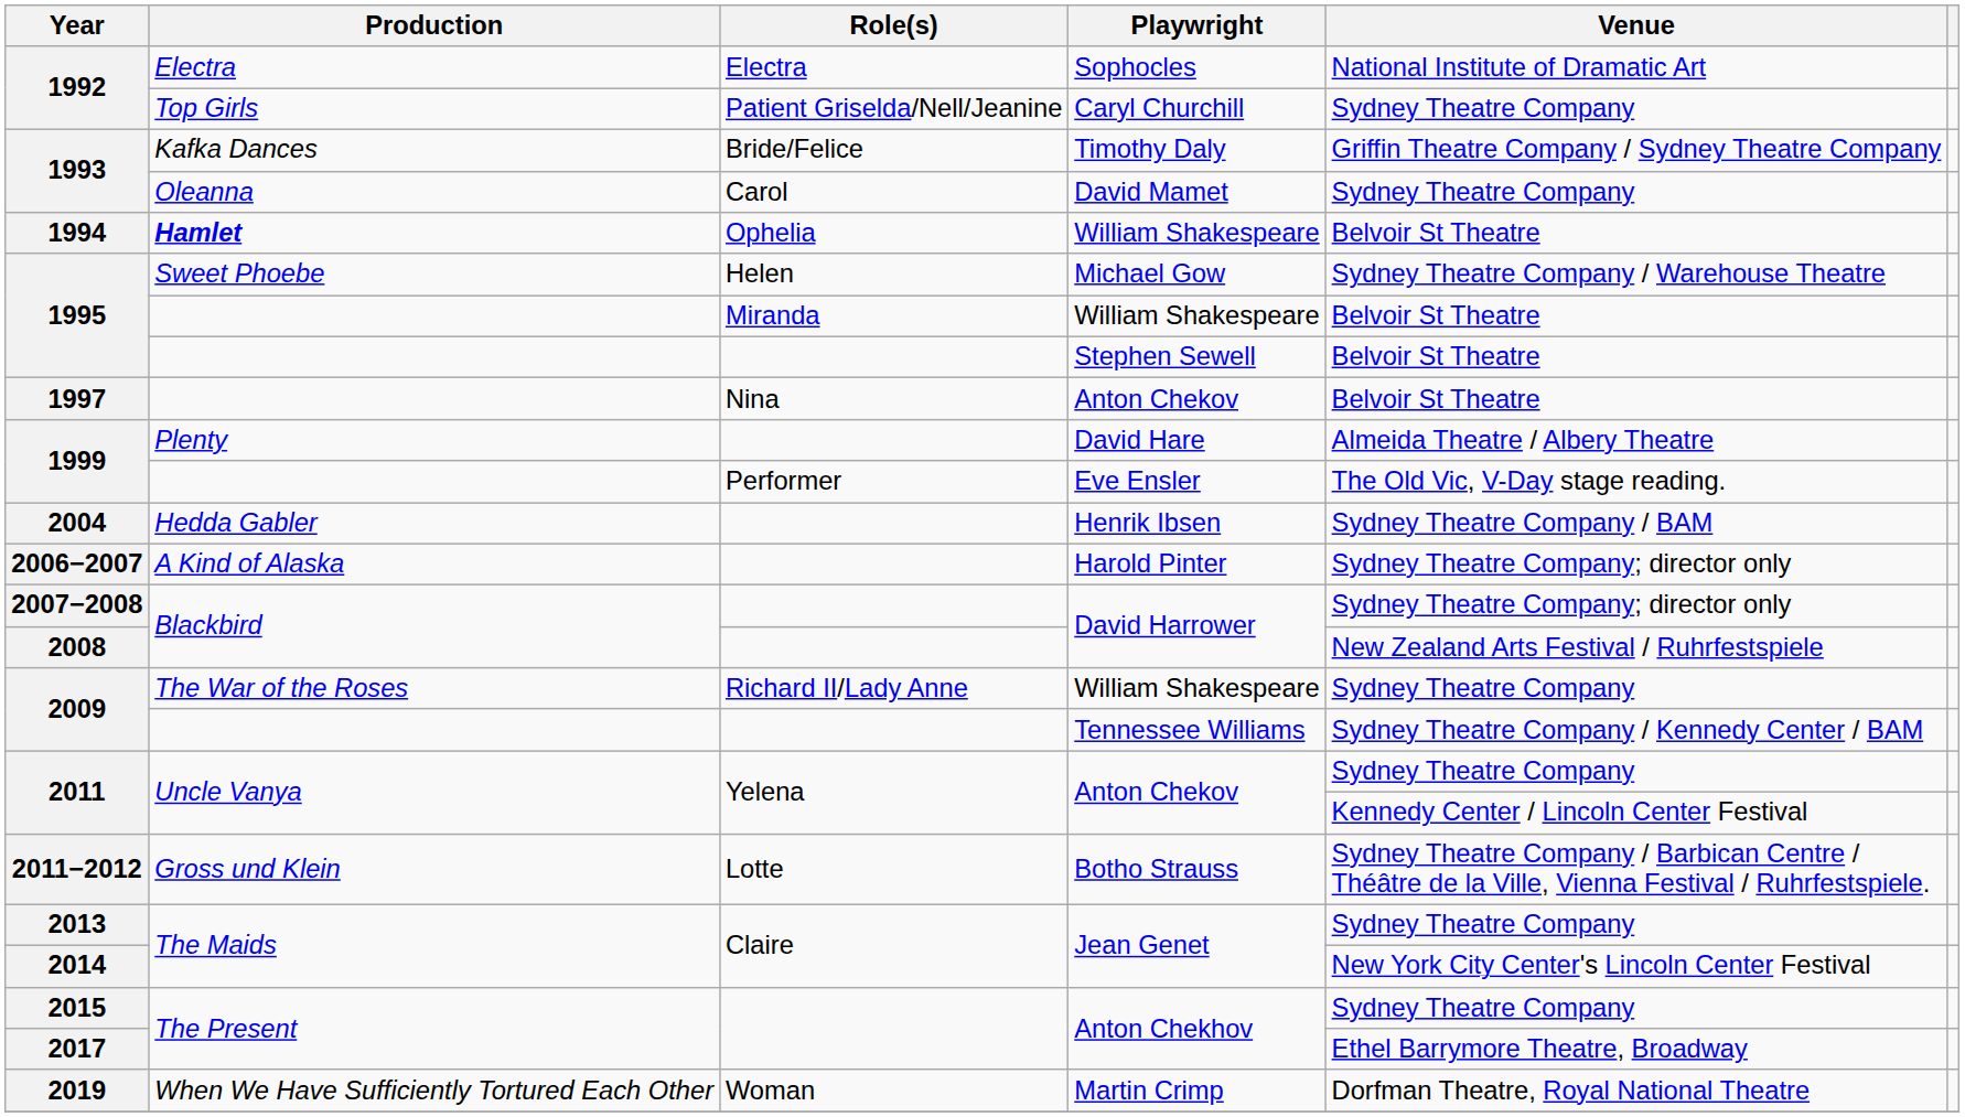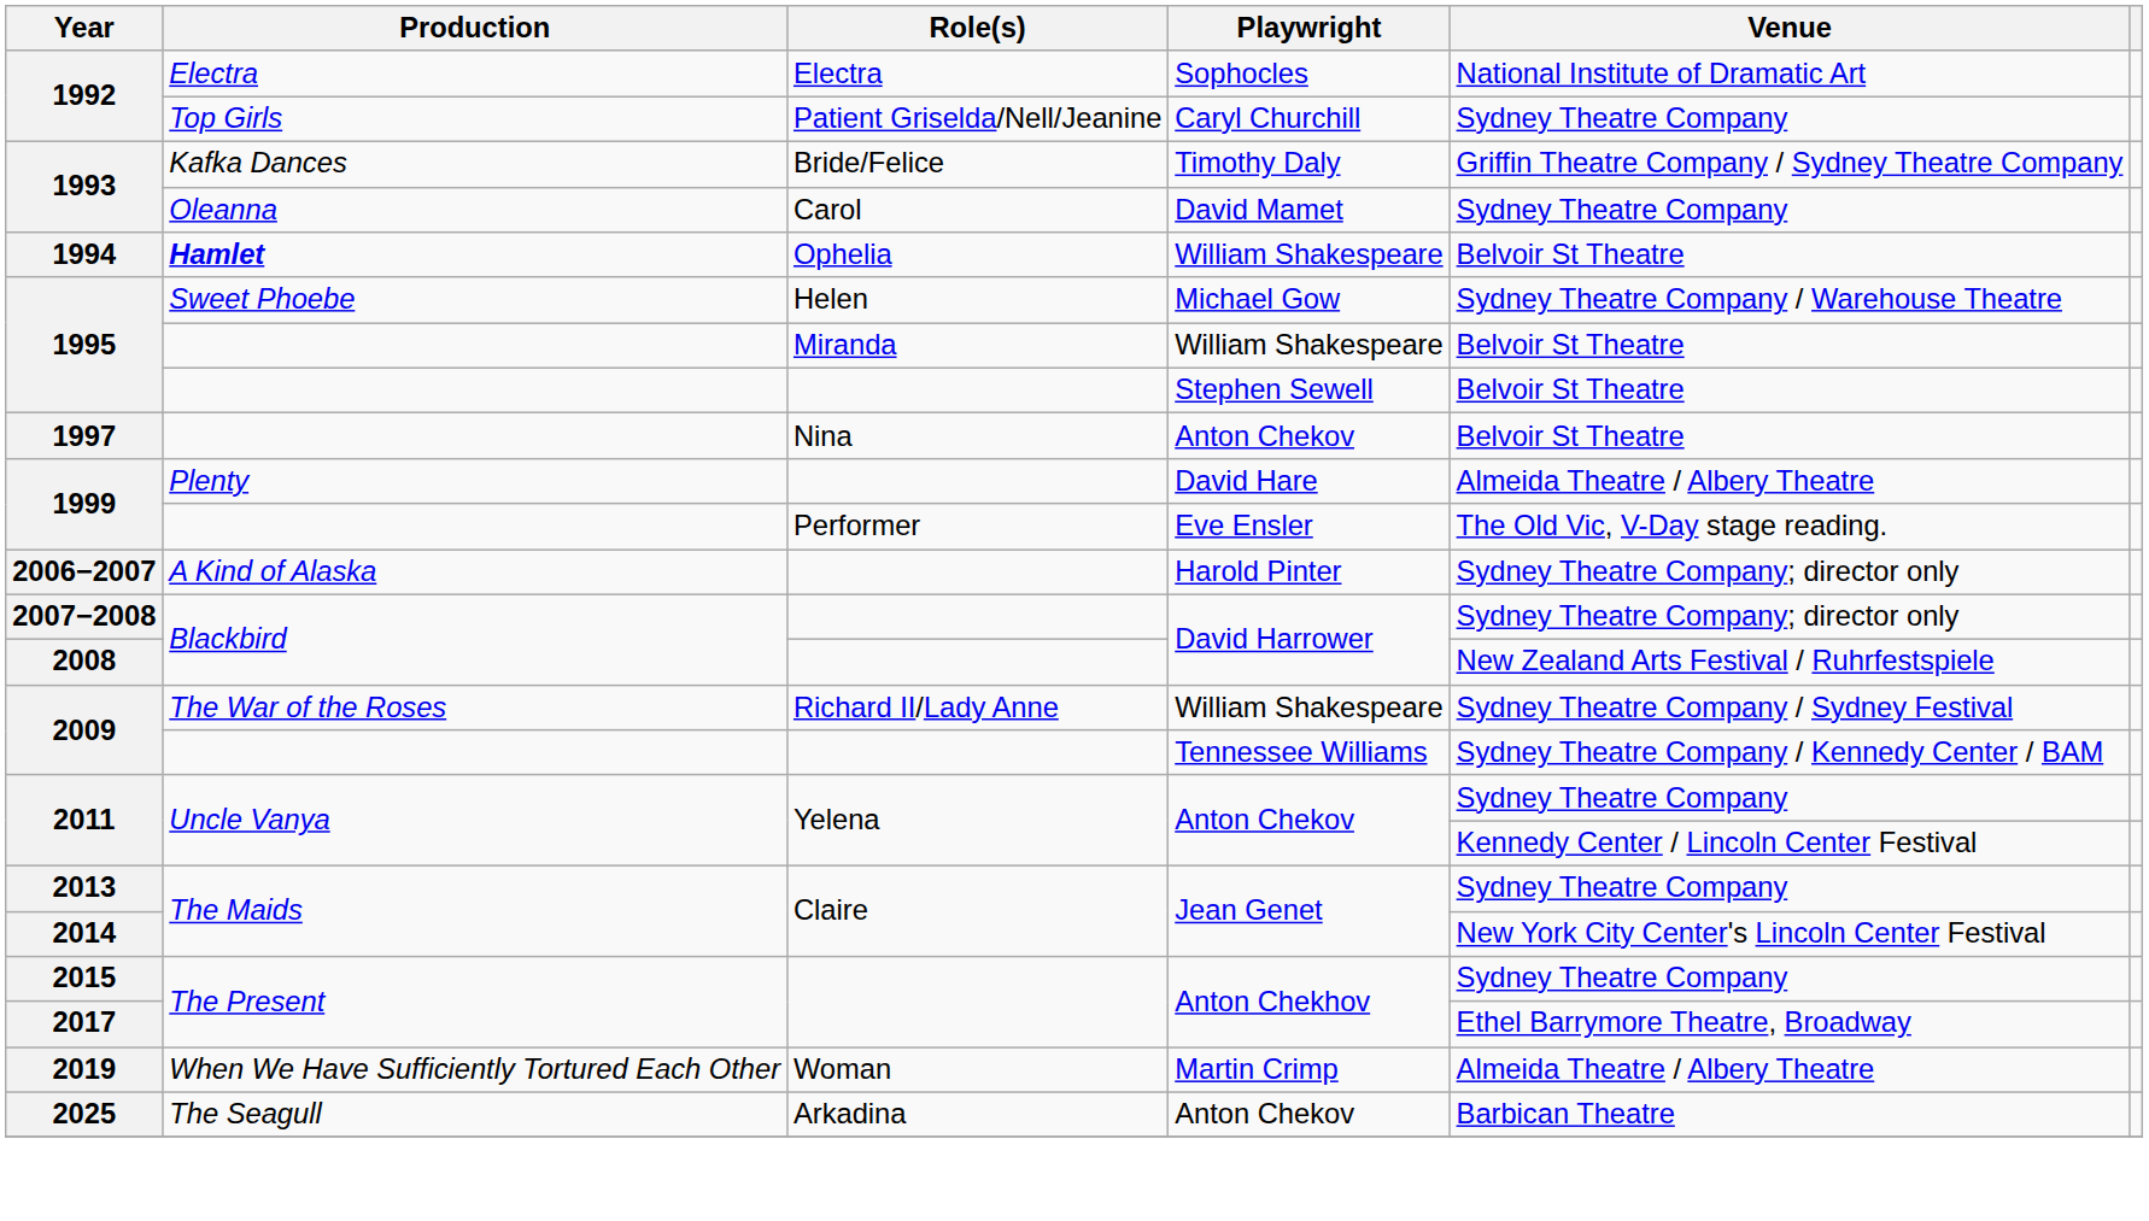- row: 2004 | Hedda Gabler | Henrik Ibsen | Sydney Theatre Company / BAM
2009 / William Shakespeare | Venue: Sydney Theatre Company -> Sydney Theatre Company / Sydney Festival
- row: 2011−2012 | Gross und Klein | Lotte | Botho Strauss | Sydney Theatre Company / Barbican Centre / Théâtre de la Ville, Vienna Festival / Ruhrfestspiele.
2019 | Venue: Dorfman Theatre, Royal National Theatre -> Almeida Theatre / Albery Theatre
+ row: 2025 | The Seagull | Arkadina | Anton Chekov | Barbican Theatre
